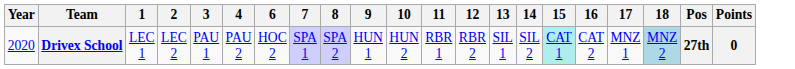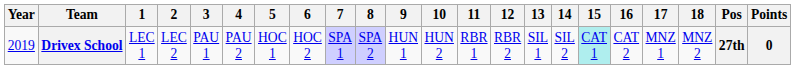+ column: 5 | HOC 1
Drivex School | Year: 2020 -> 2019
Drivex School | 18: lightblue background -> no background
